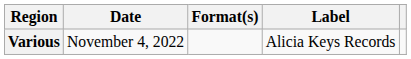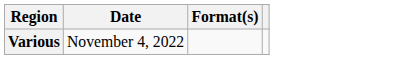- column: Label | Alicia Keys Records
